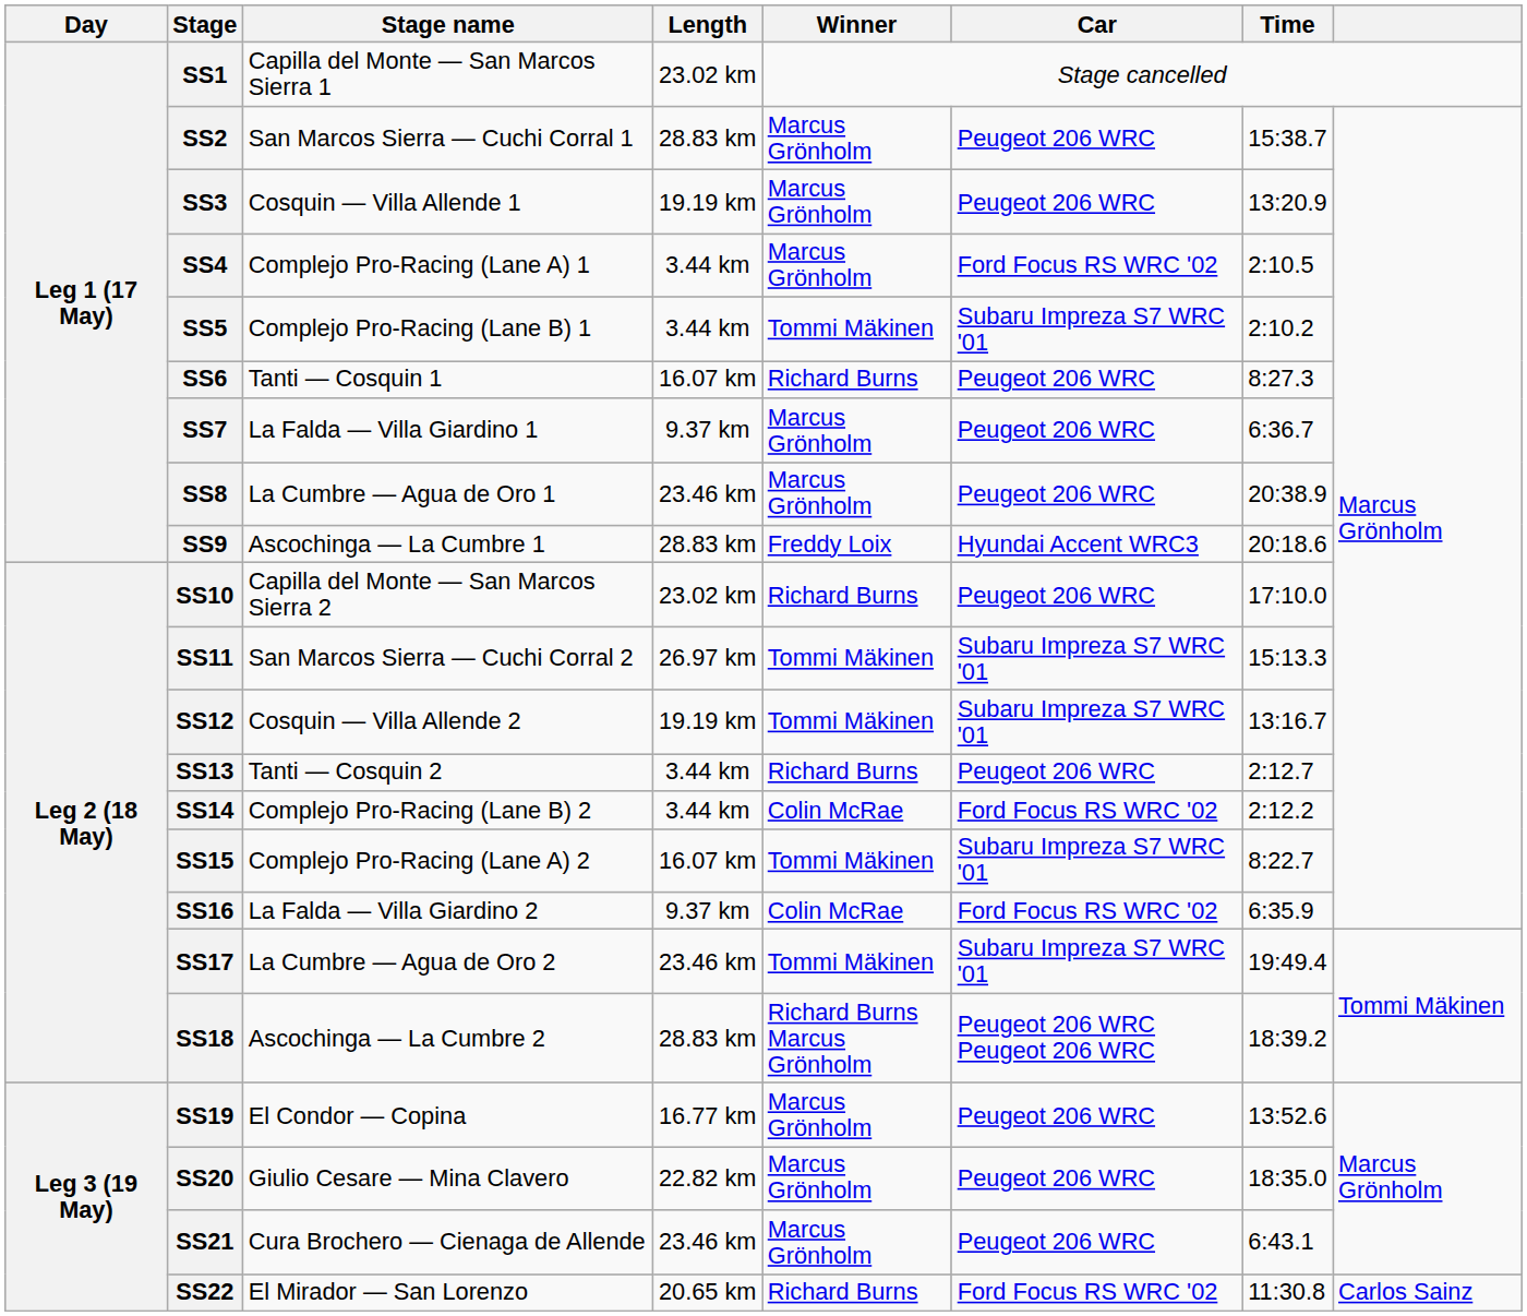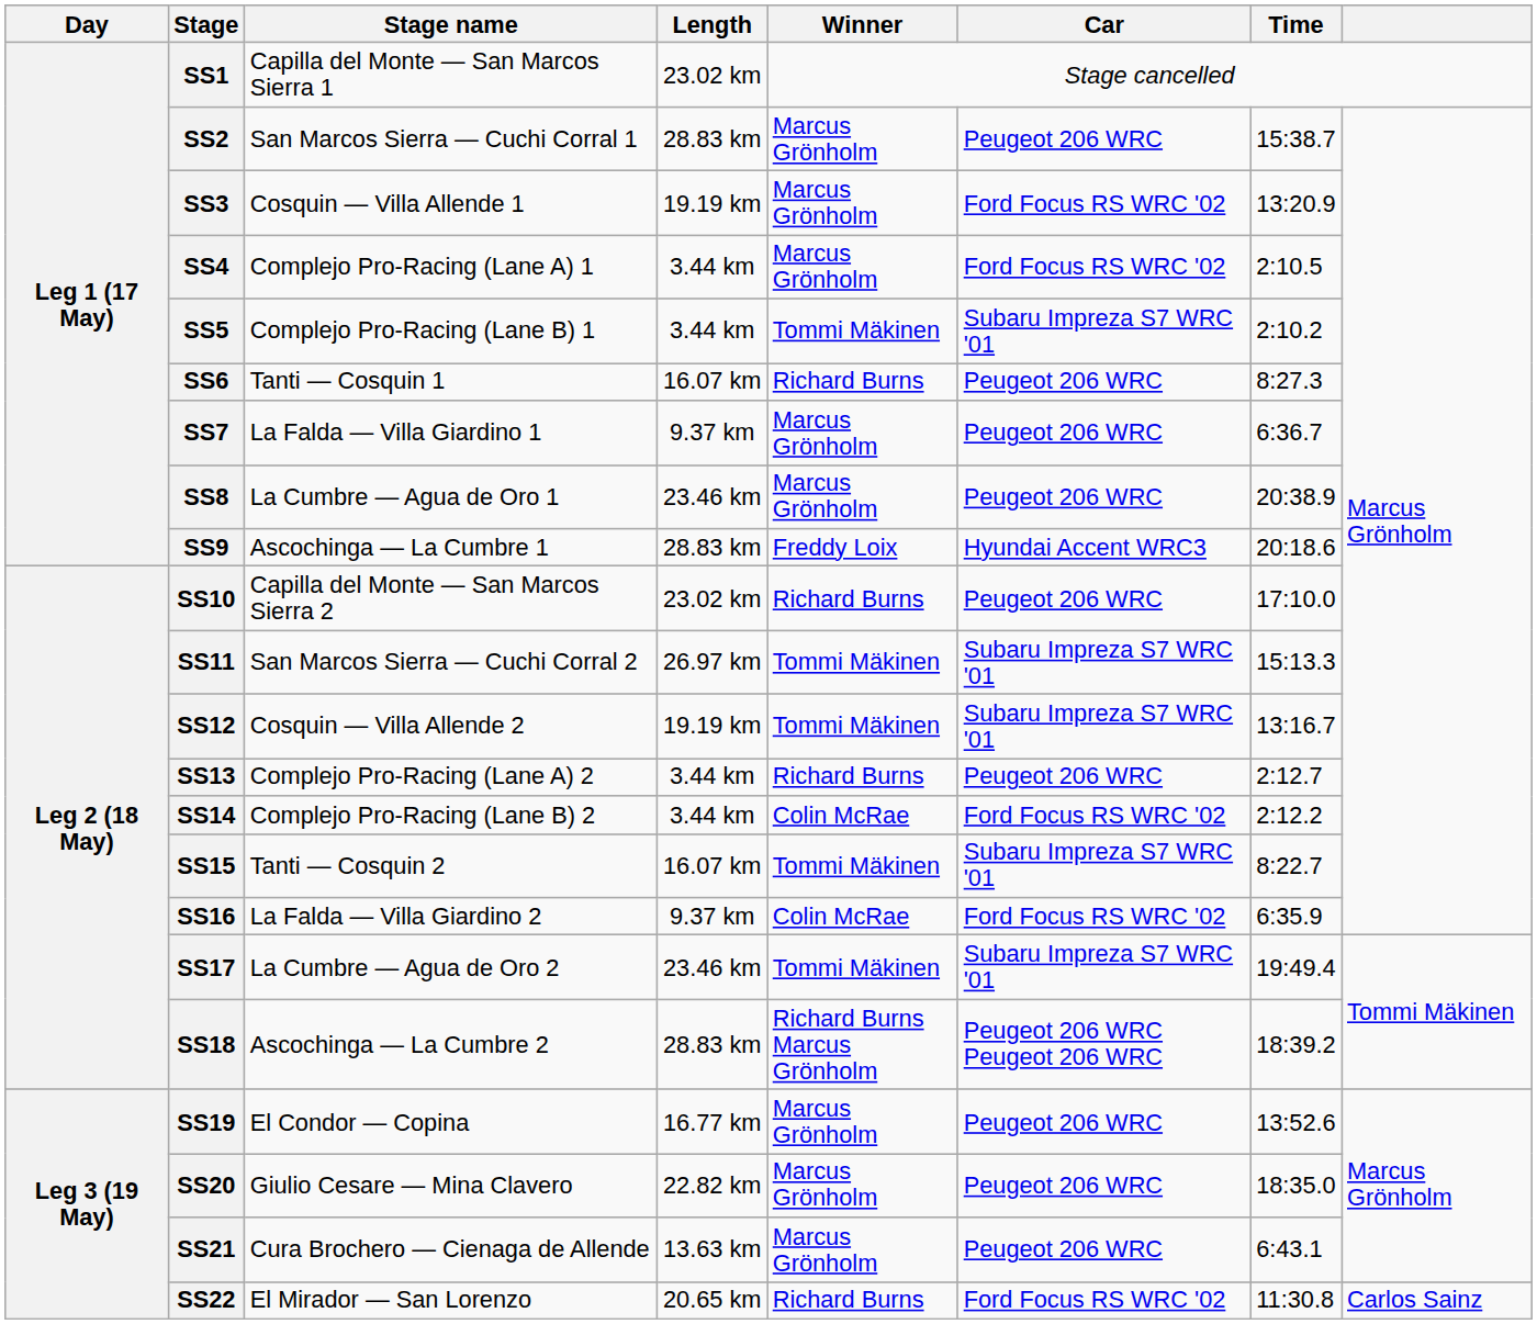SS3 | Car: Peugeot 206 WRC -> Ford Focus RS WRC '02
SS13 | Stage name: Tanti — Cosquin 2 -> Complejo Pro-Racing (Lane A) 2
SS15 | Stage name: Complejo Pro-Racing (Lane A) 2 -> Tanti — Cosquin 2
SS21 | Length: 23.46 km -> 13.63 km
